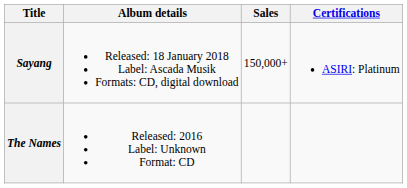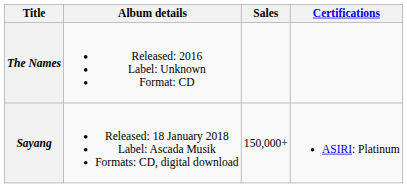rows swapped: The Names <-> Sayang
